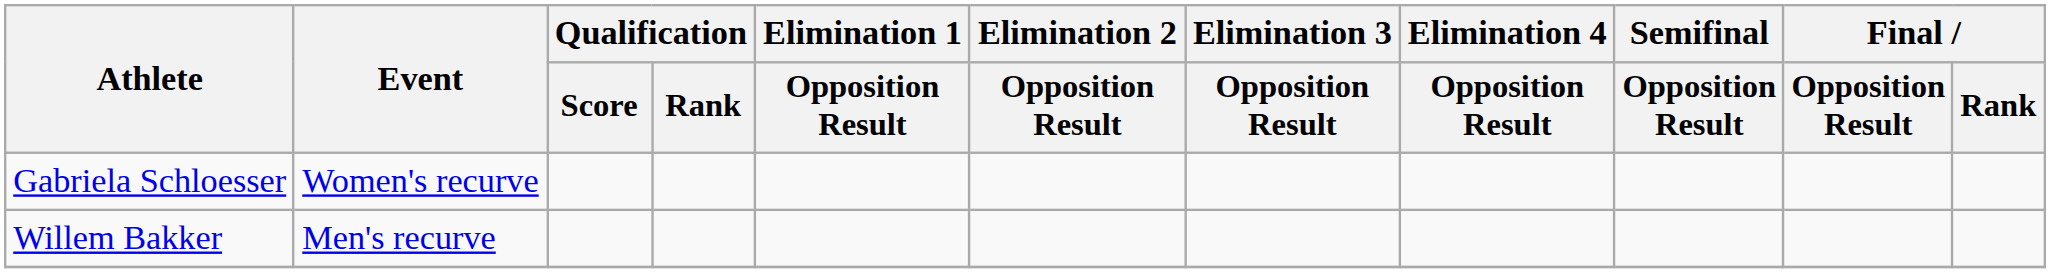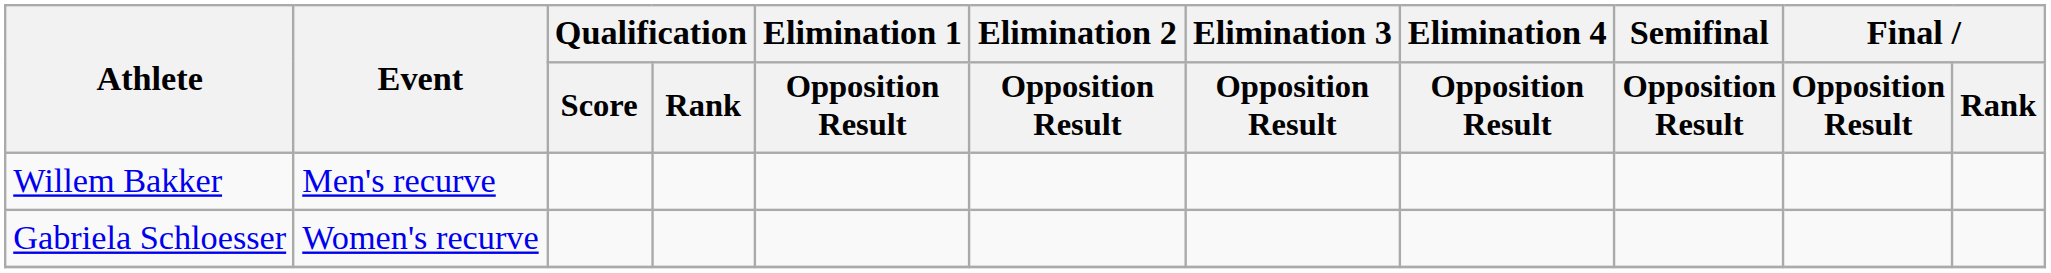rows swapped: Willem Bakker <-> Gabriela Schloesser
